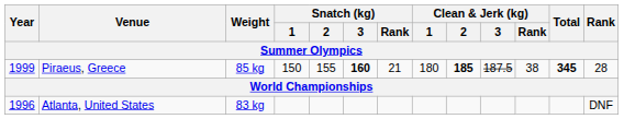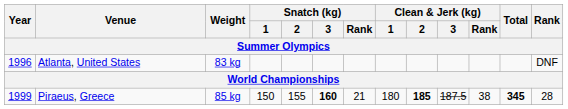rows swapped: Atlanta, United States <-> Piraeus, Greece
